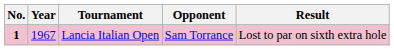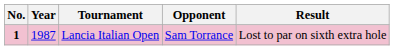Lancia Italian Open | Year: 1967 -> 1987
